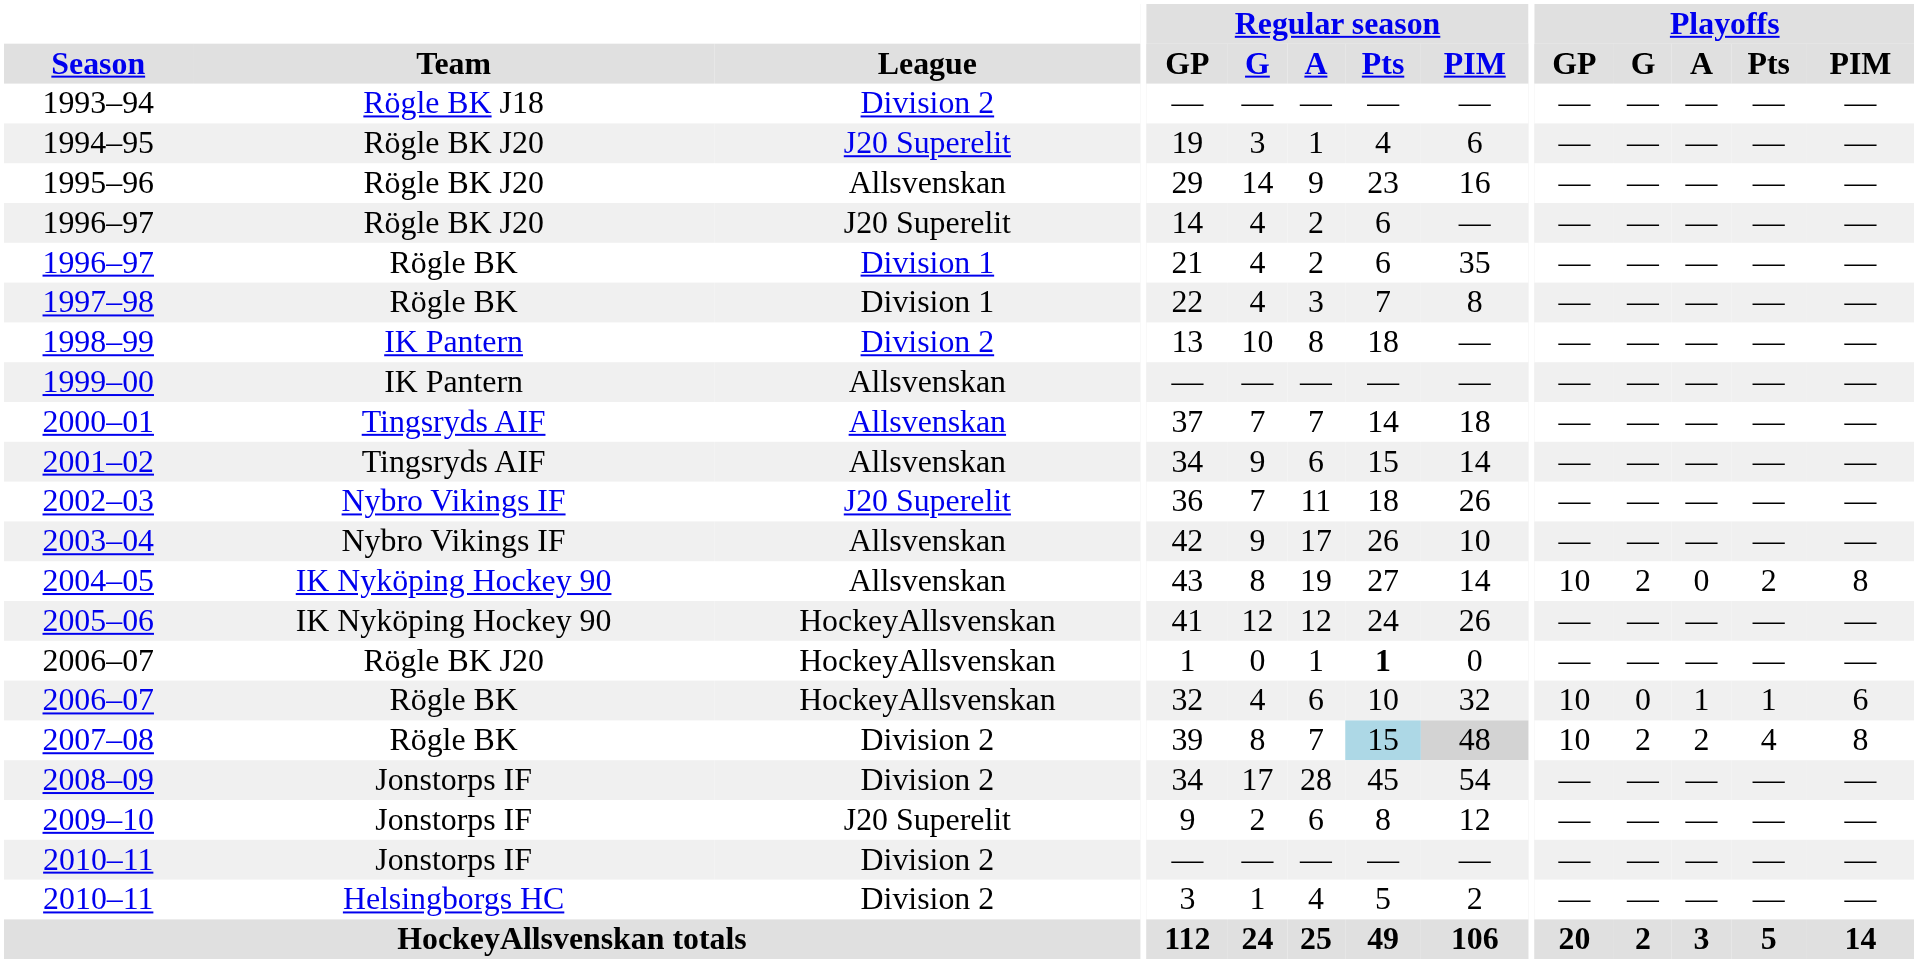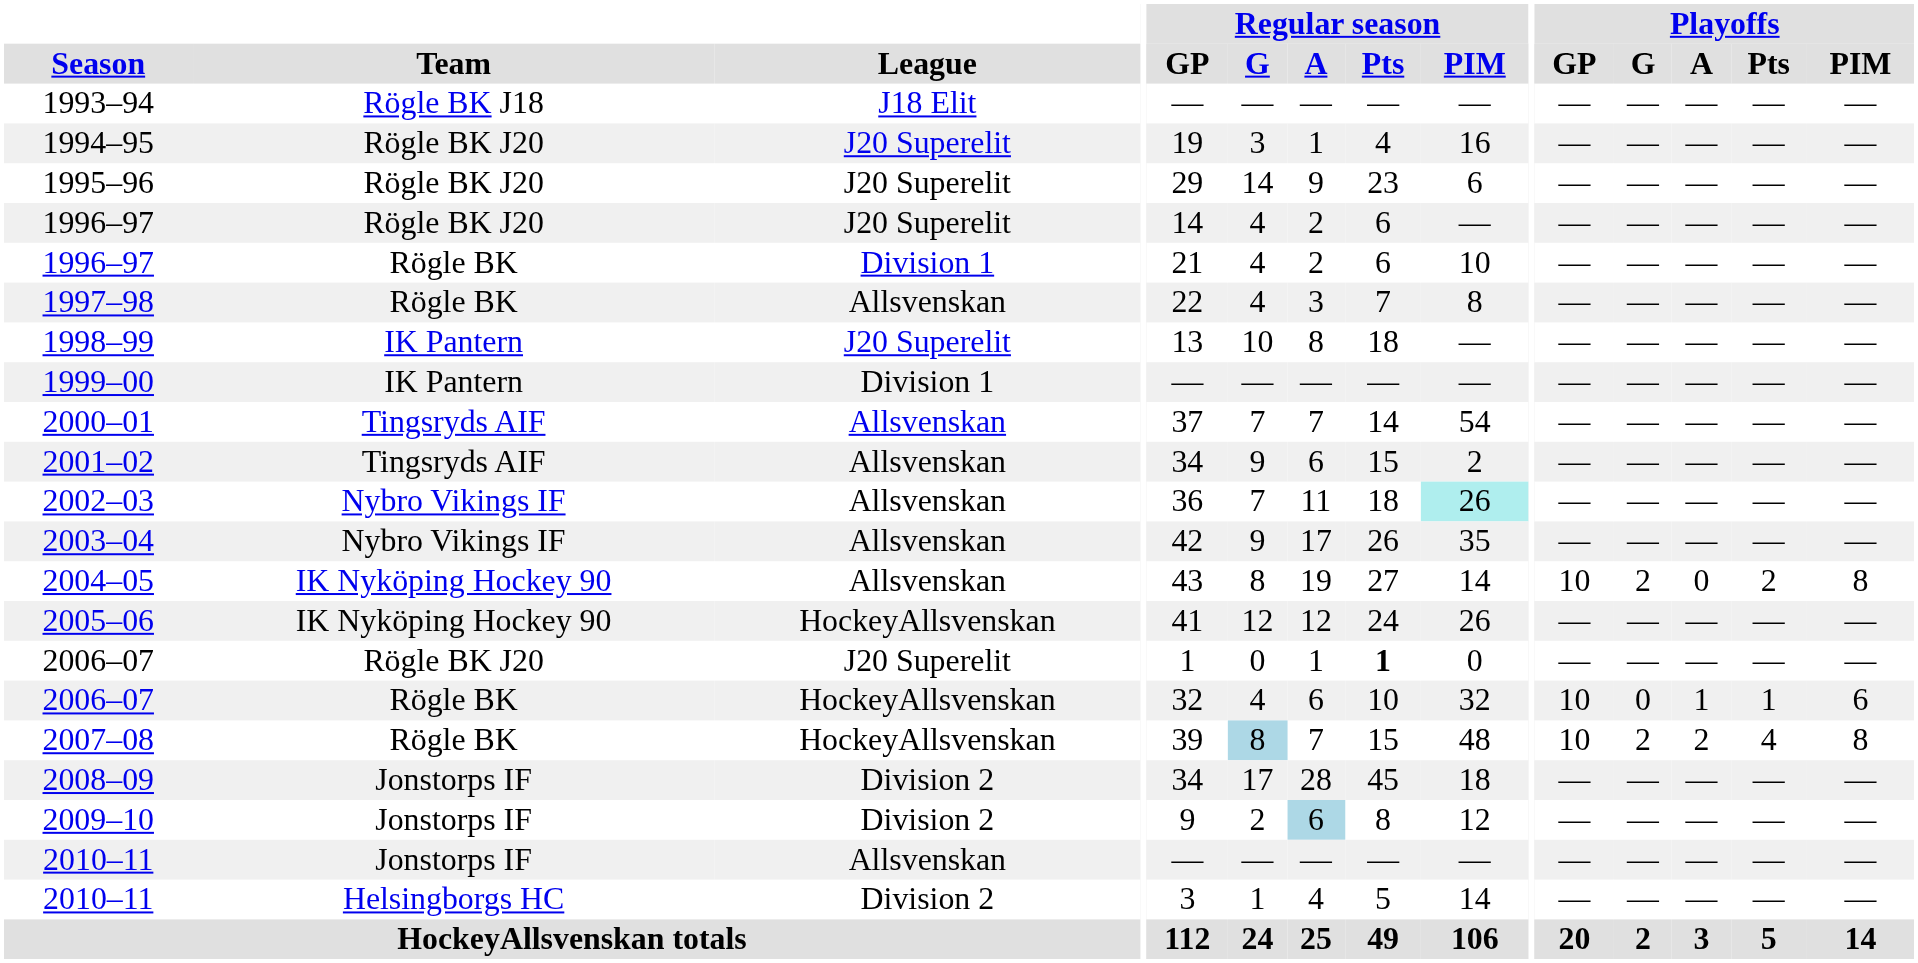1993–94 | League: Division 2 -> J18 Elit
1994–95 | Regular season / PIM: 6 -> 16
1995–96 | League: Allsvenskan -> J20 Superelit
1995–96 | Regular season / PIM: 16 -> 6
1996–97 / Rögle BK | Regular season / PIM: 35 -> 10
1997–98 | League: Division 1 -> Allsvenskan
1998–99 | League: Division 2 -> J20 Superelit
1999–00 | League: Allsvenskan -> Division 1
2000–01 | Regular season / PIM: 18 -> 54
2001–02 | Regular season / PIM: 14 -> 2
2002–03 | League: J20 Superelit -> Allsvenskan
2002–03 | Regular season / PIM: no background -> paleturquoise background
2003–04 | Regular season / PIM: 10 -> 35
2006–07 / Rögle BK J20 | League: HockeyAllsvenskan -> J20 Superelit
2007–08 | League: Division 2 -> HockeyAllsvenskan
2007–08 | Regular season / G: no background -> lightblue background
2007–08 | Regular season / Pts: lightblue background -> no background
2007–08 | Regular season / PIM: lightgrey background -> no background
2008–09 | Regular season / PIM: 54 -> 18
2009–10 | League: J20 Superelit -> Division 2
2009–10 | Regular season / A: no background -> lightblue background
2010–11 / Jonstorps IF | League: Division 2 -> Allsvenskan
2010–11 / Helsingborgs HC | Regular season / PIM: 2 -> 14
